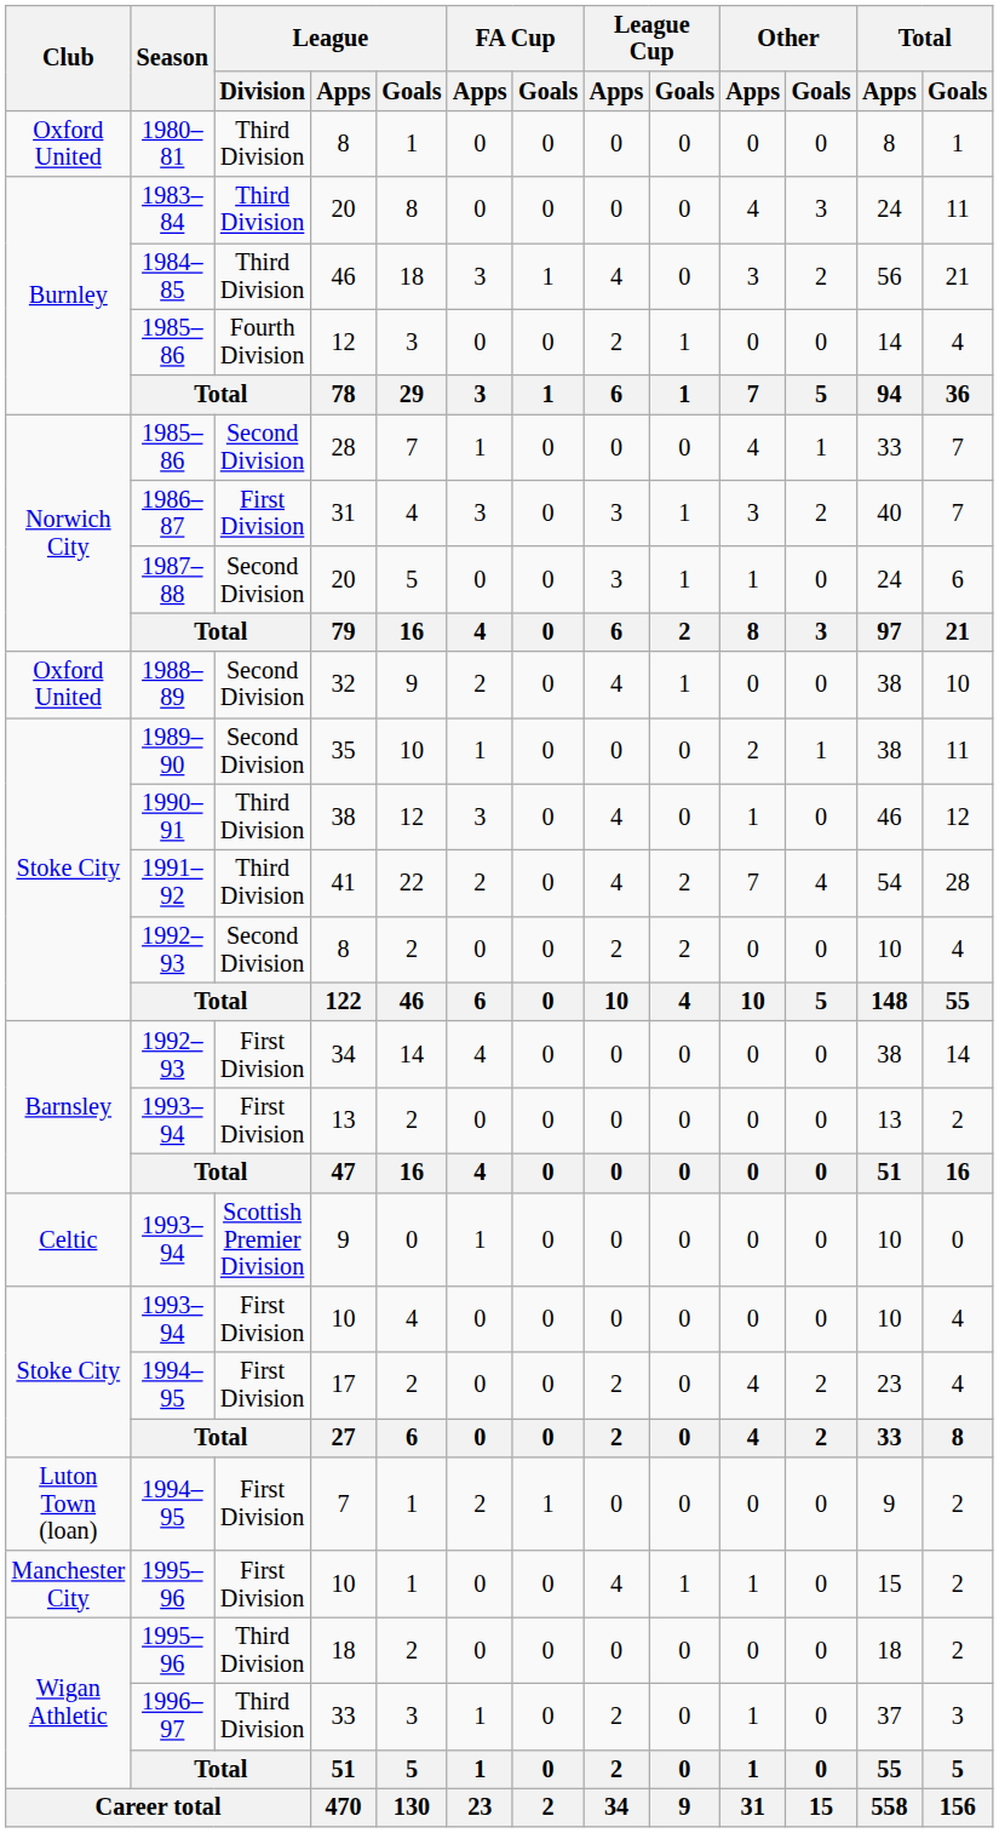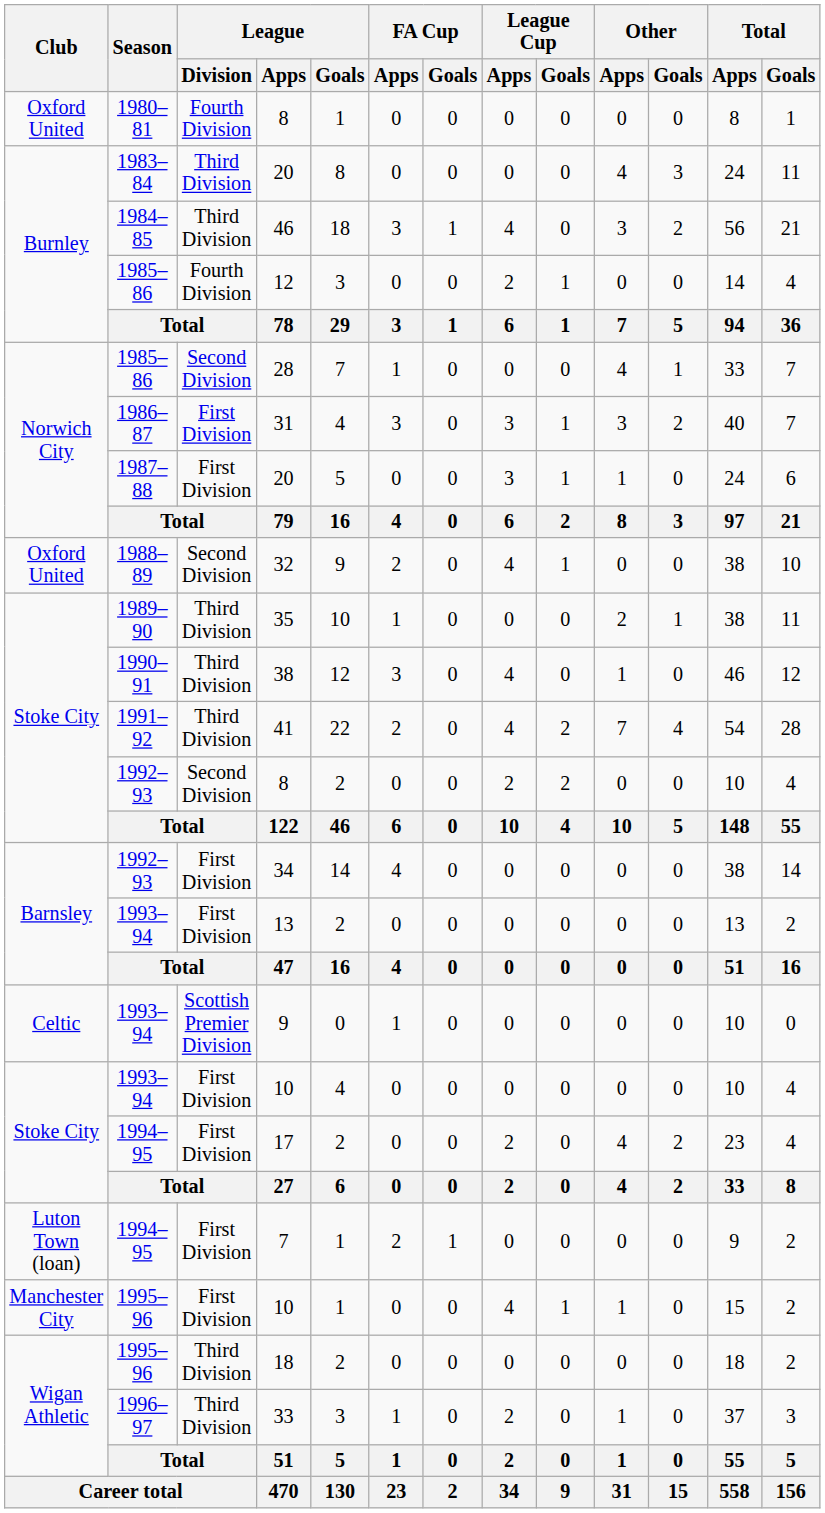1980–81 / 8 | League / Division: Third Division -> Fourth Division
1987–88 / 20 | League / Division: Second Division -> First Division
35 | League / Division: Second Division -> Third Division
